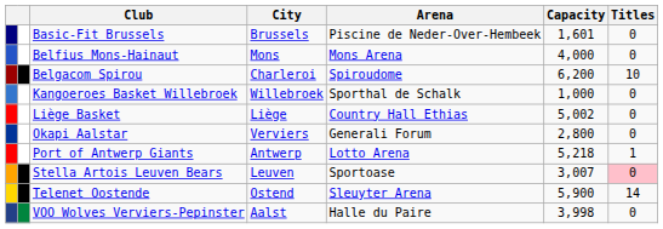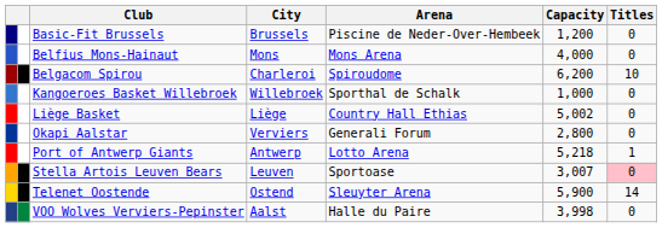Basic-Fit Brussels | Capacity: 1,601 -> 1,200
